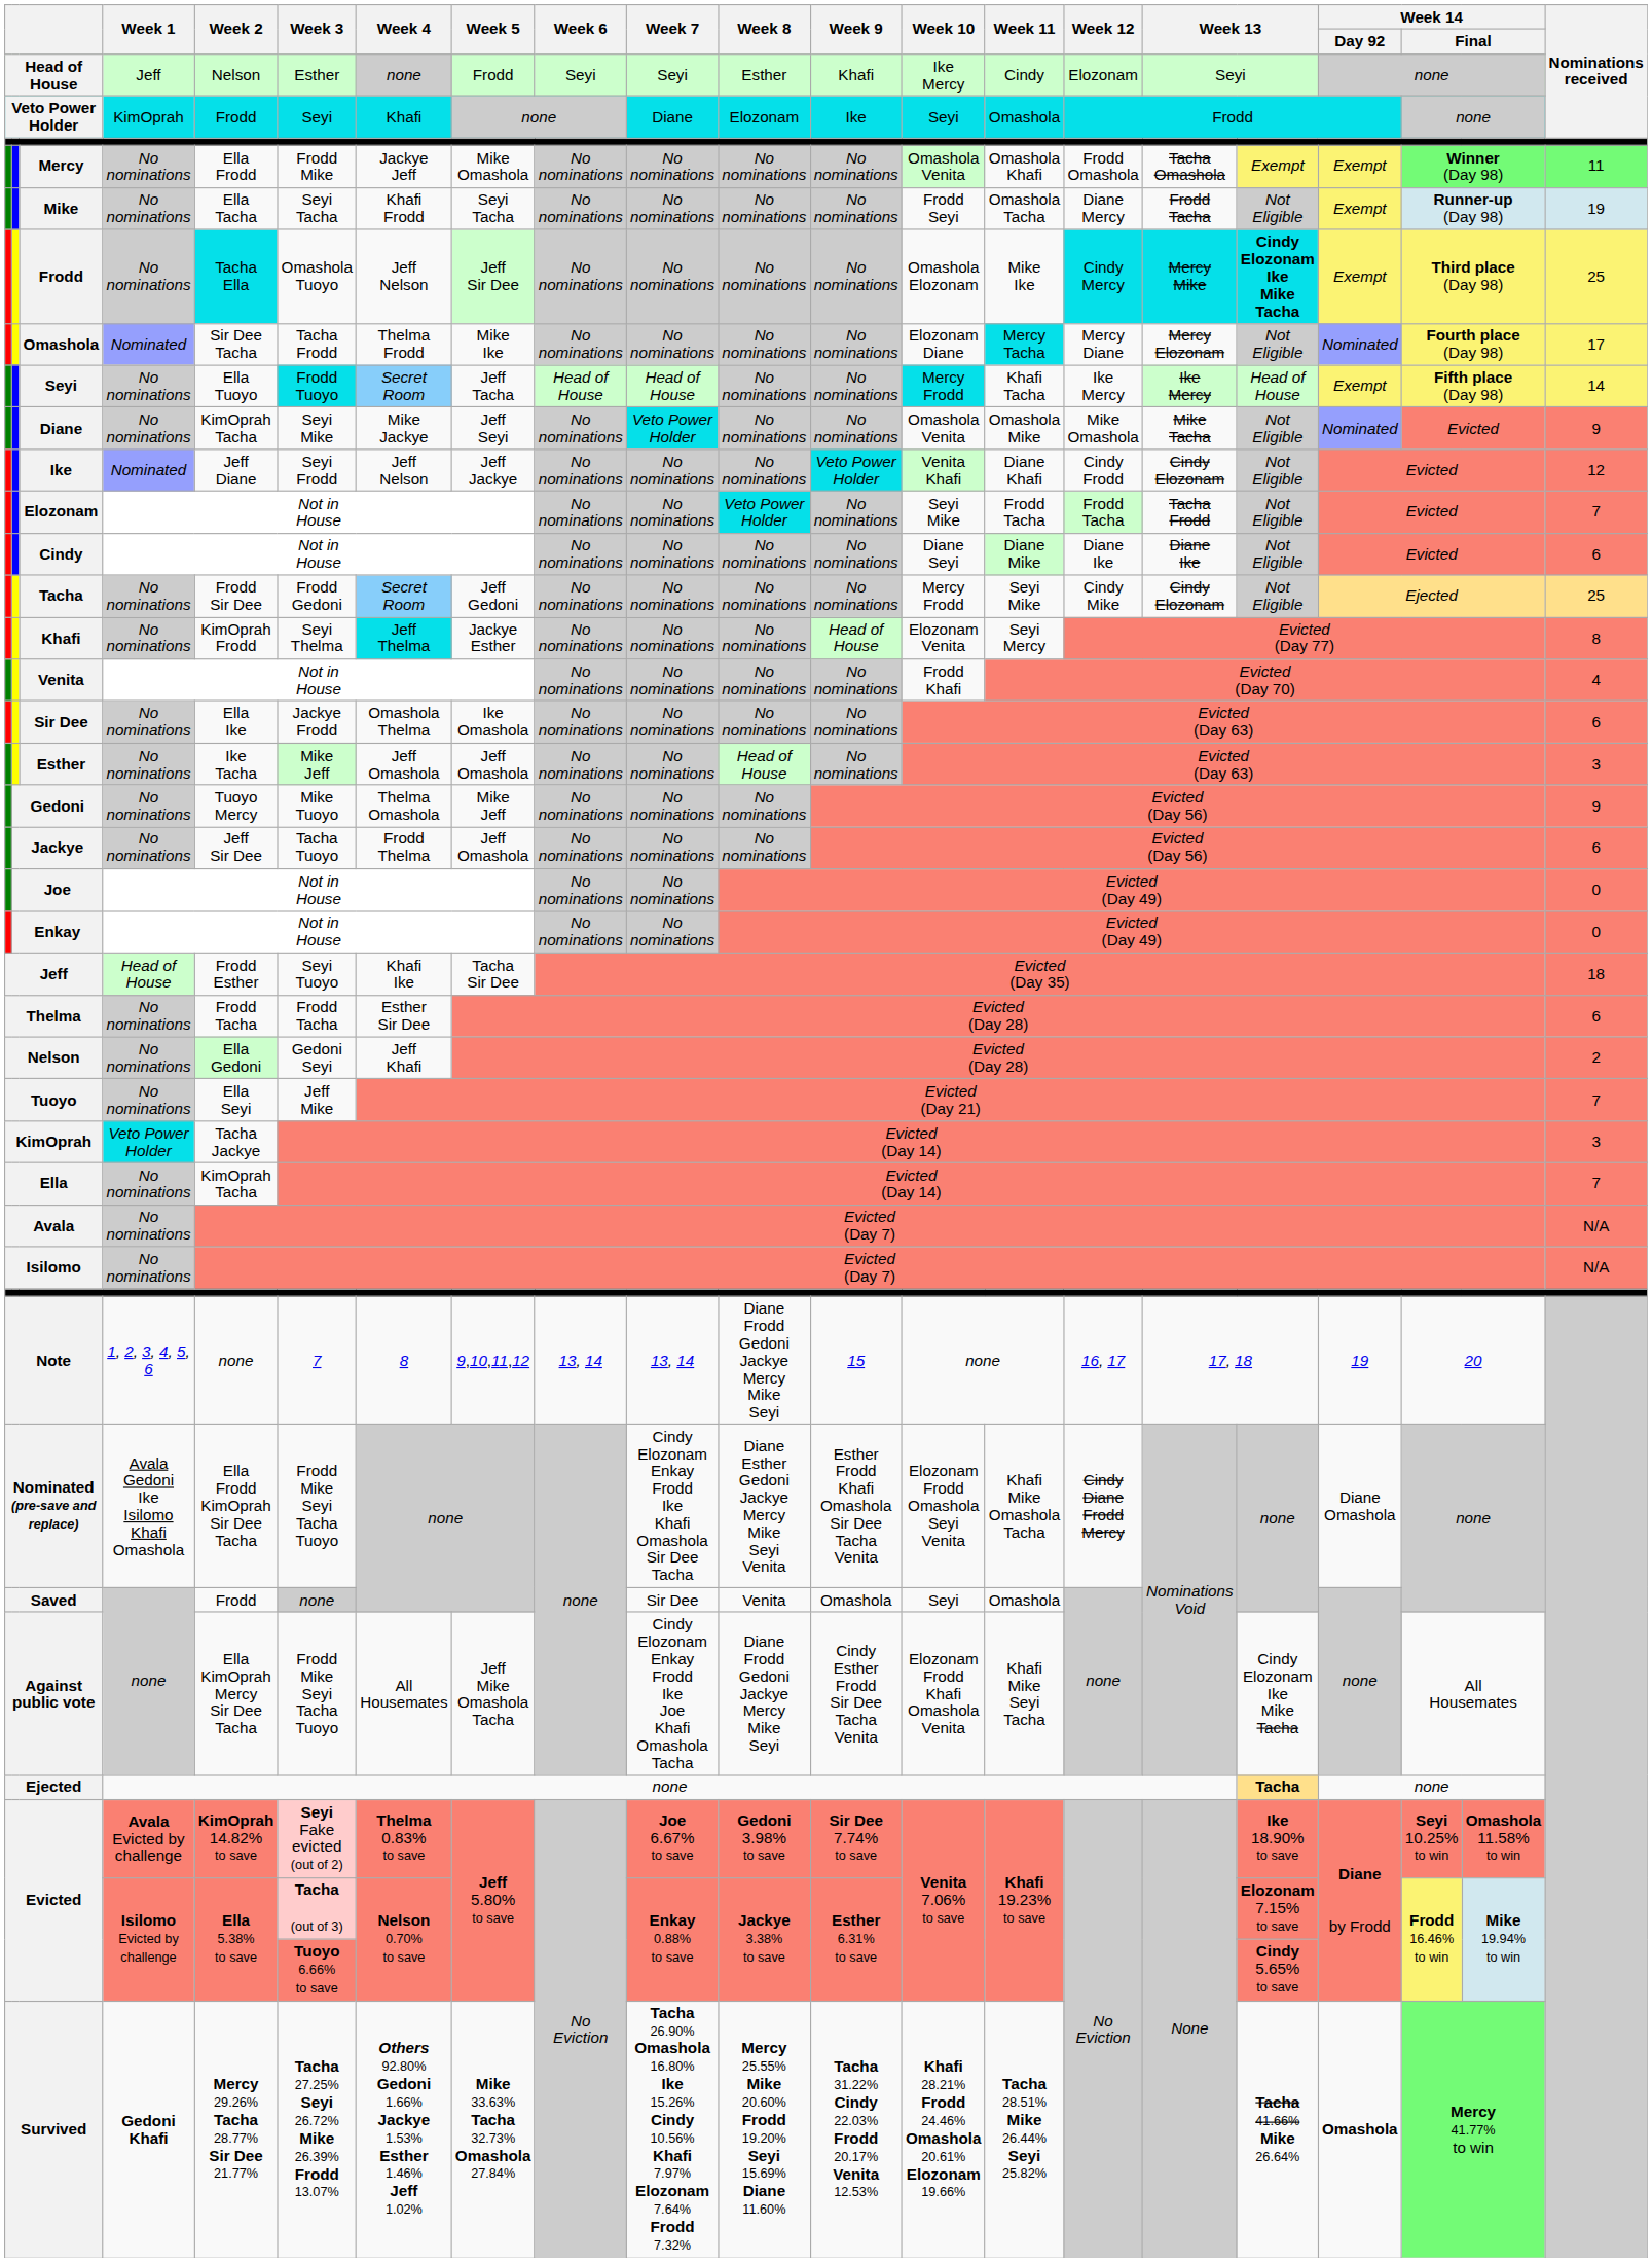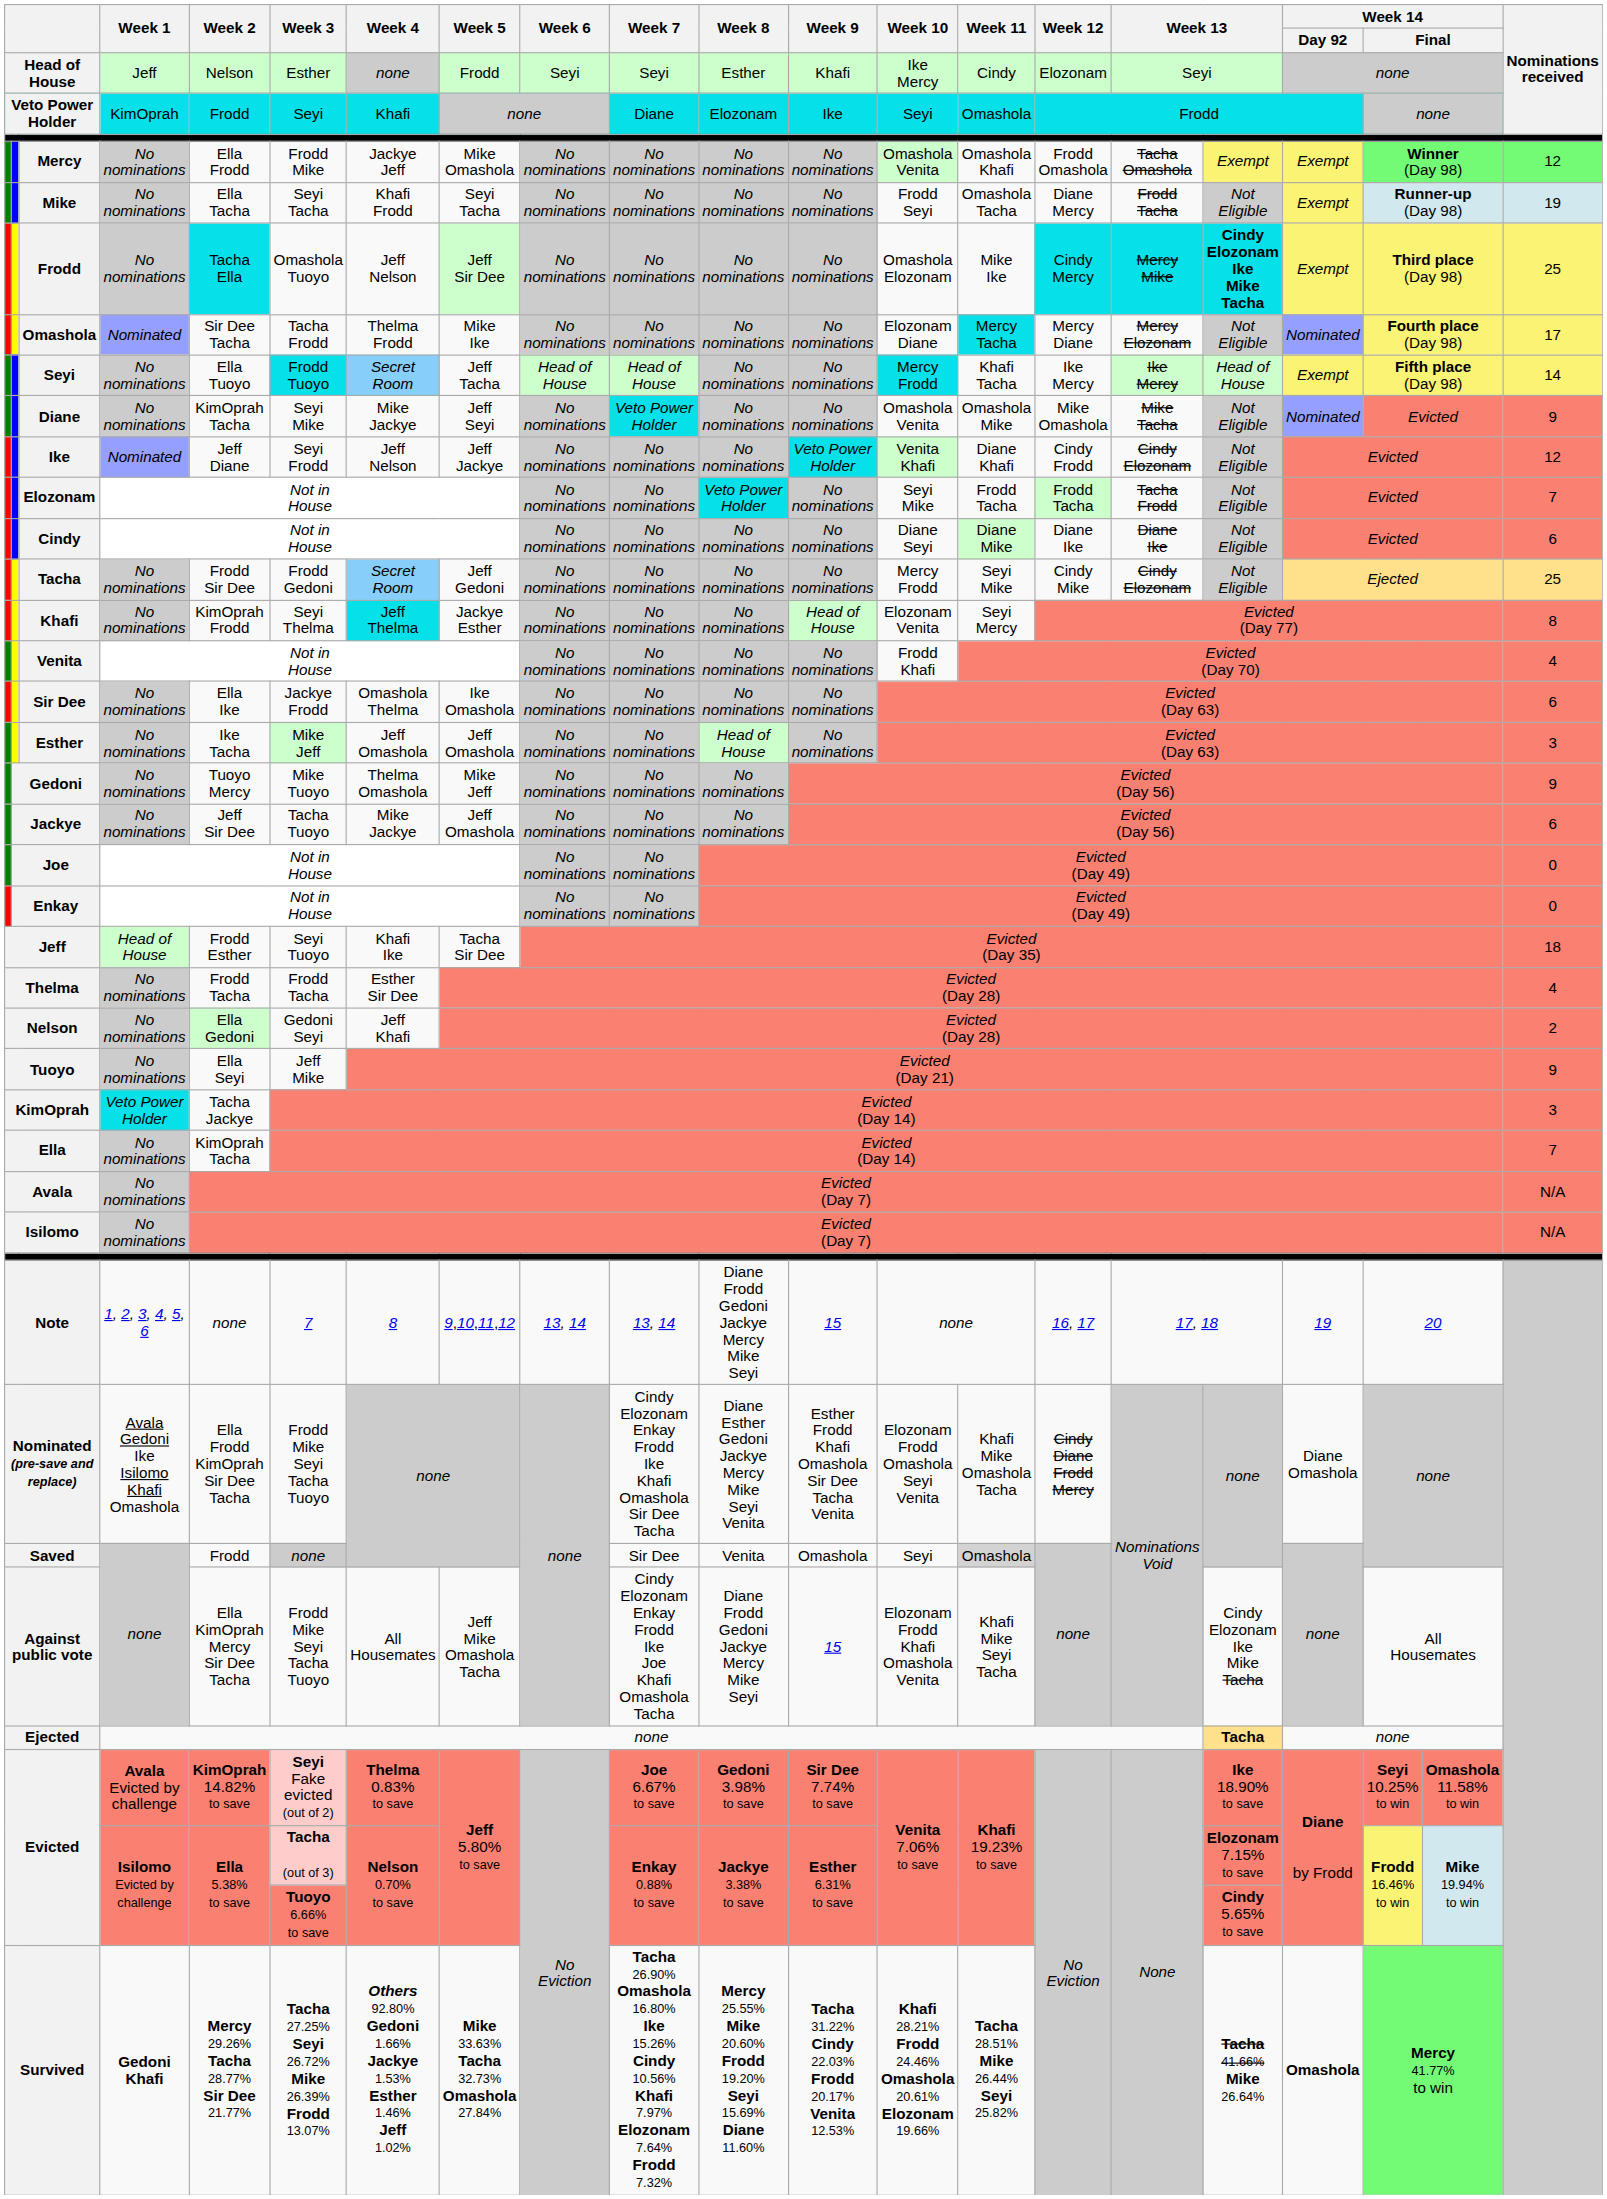Mercy | Nominations received: 11 -> 12
Jackye | Week 4: Frodd Thelma -> Mike Jackye
Thelma | Nominations received: 6 -> 4
Tuoyo | Nominations received: 7 -> 9
Saved | Week 11: no background -> lightgrey background
Against public vote | Week 9: Cindy Esther Frodd Sir Dee Tacha Venita -> 15
